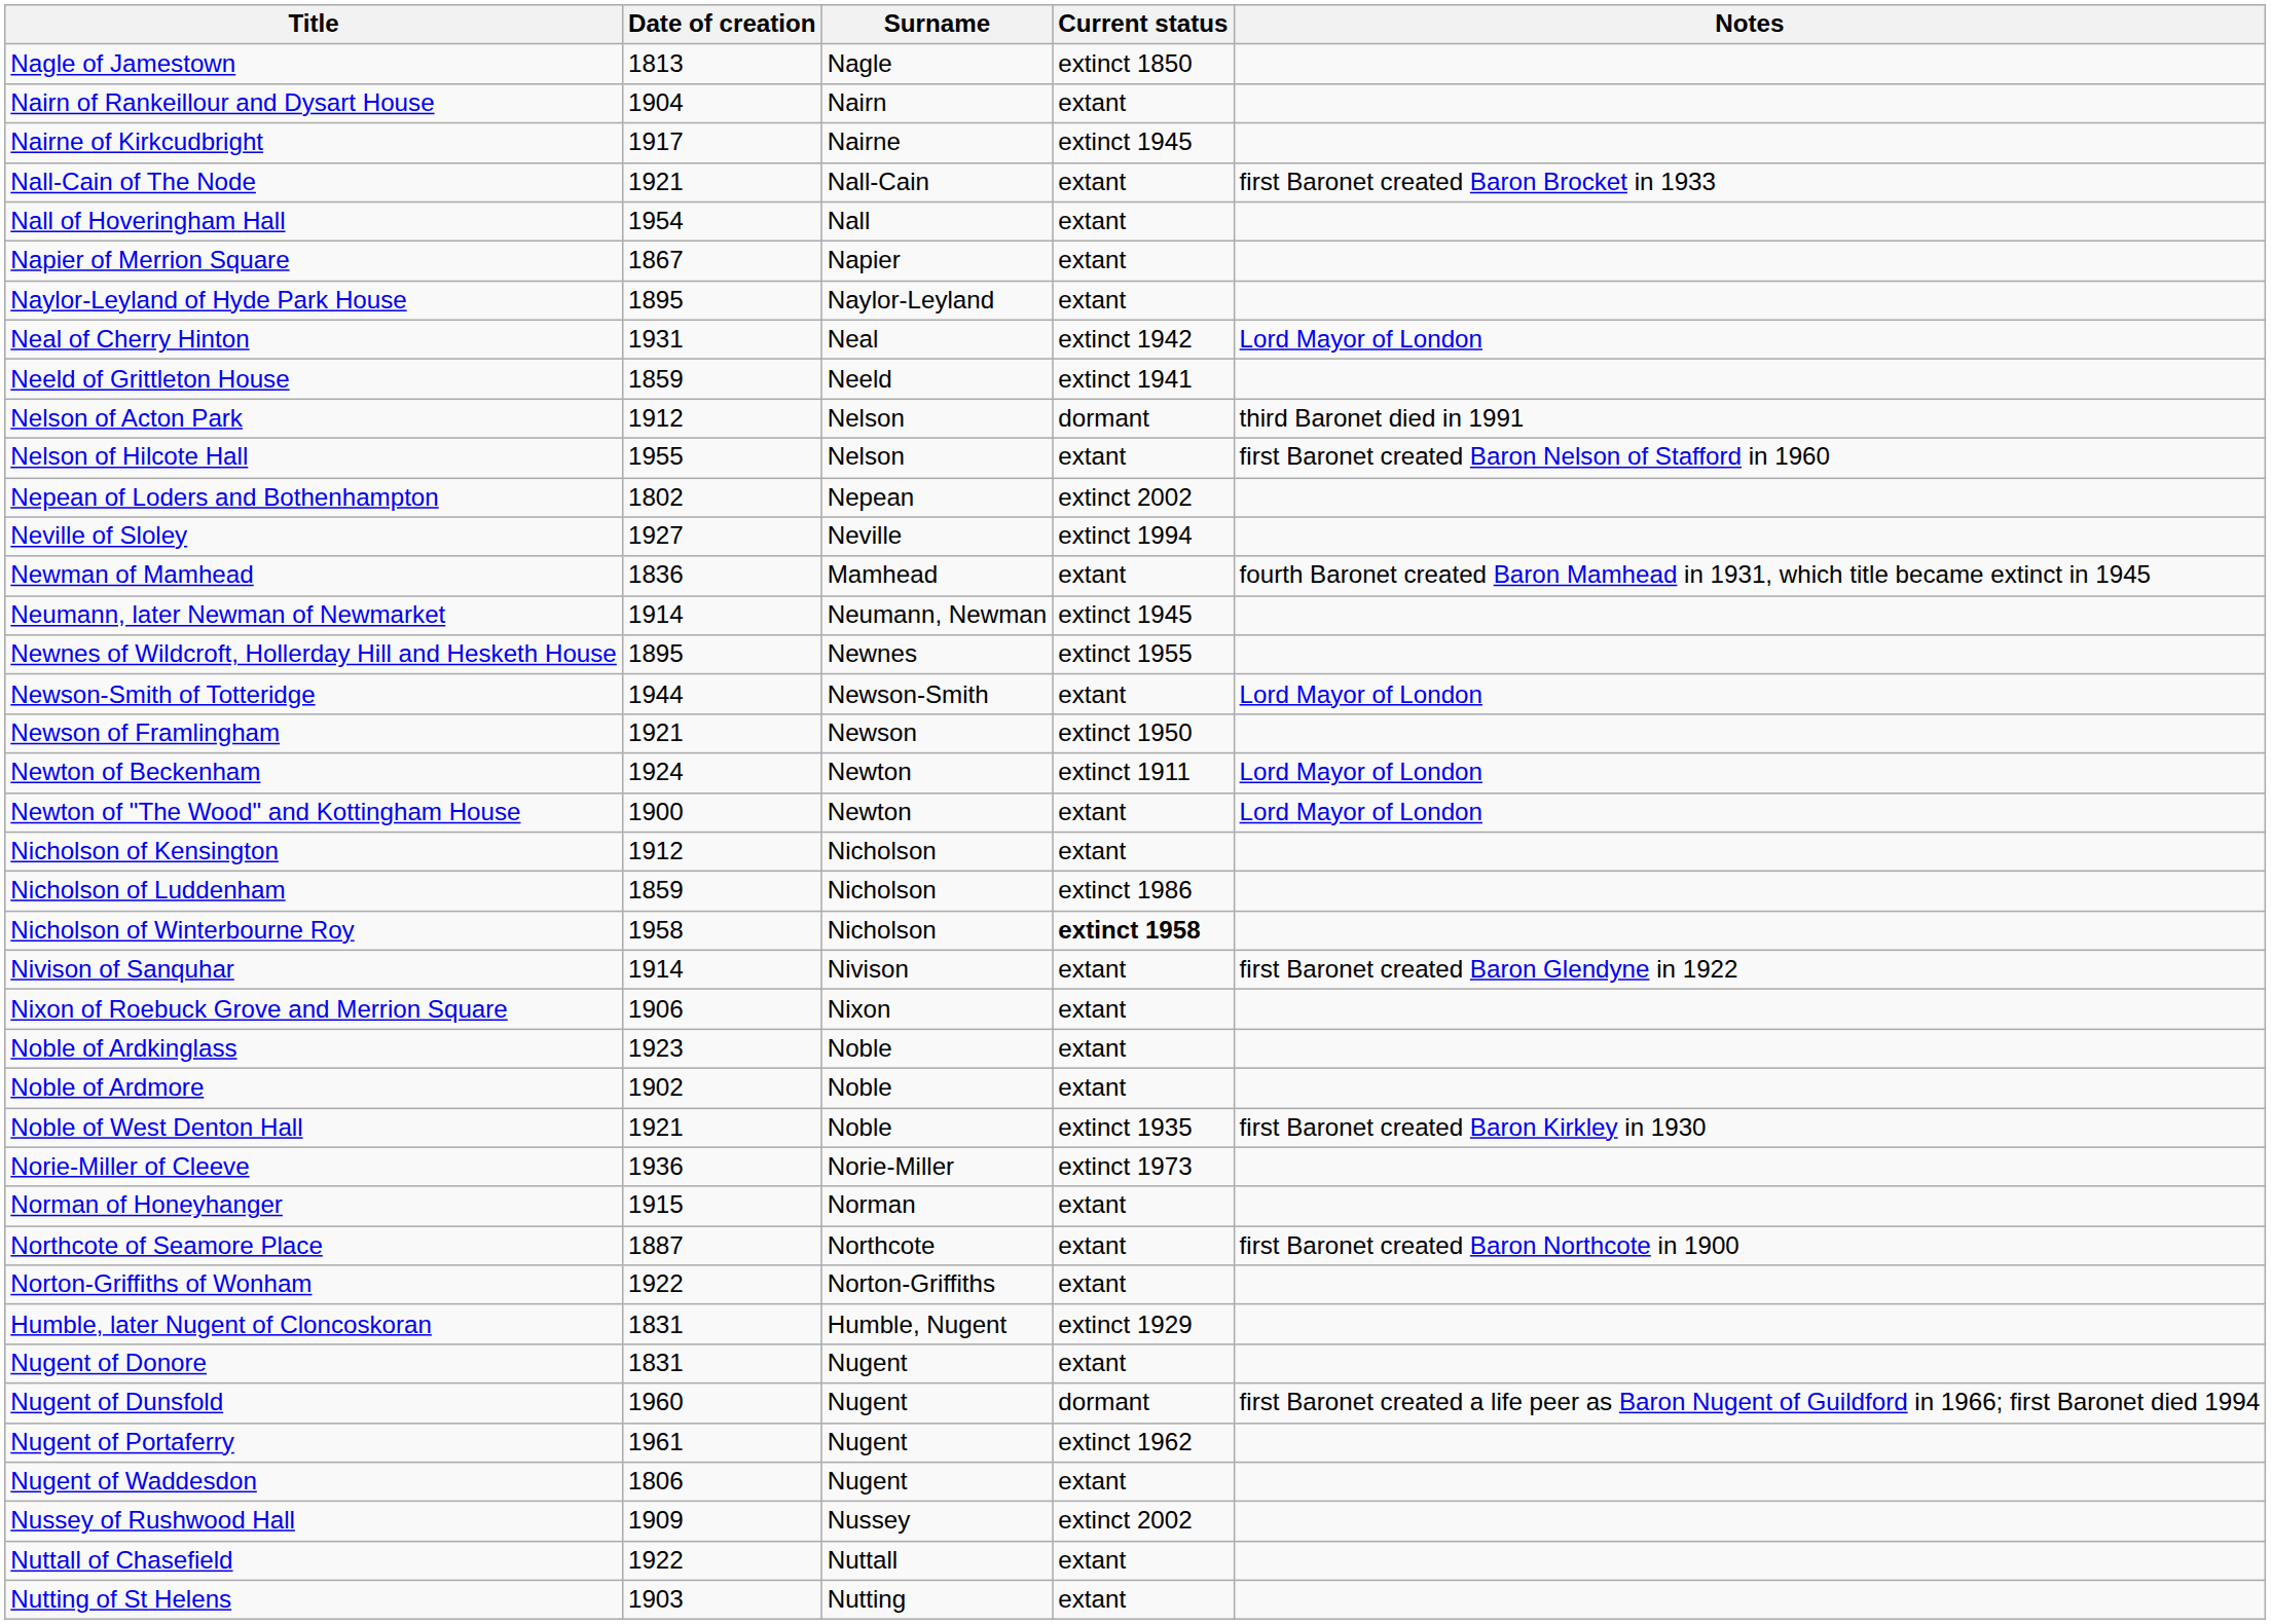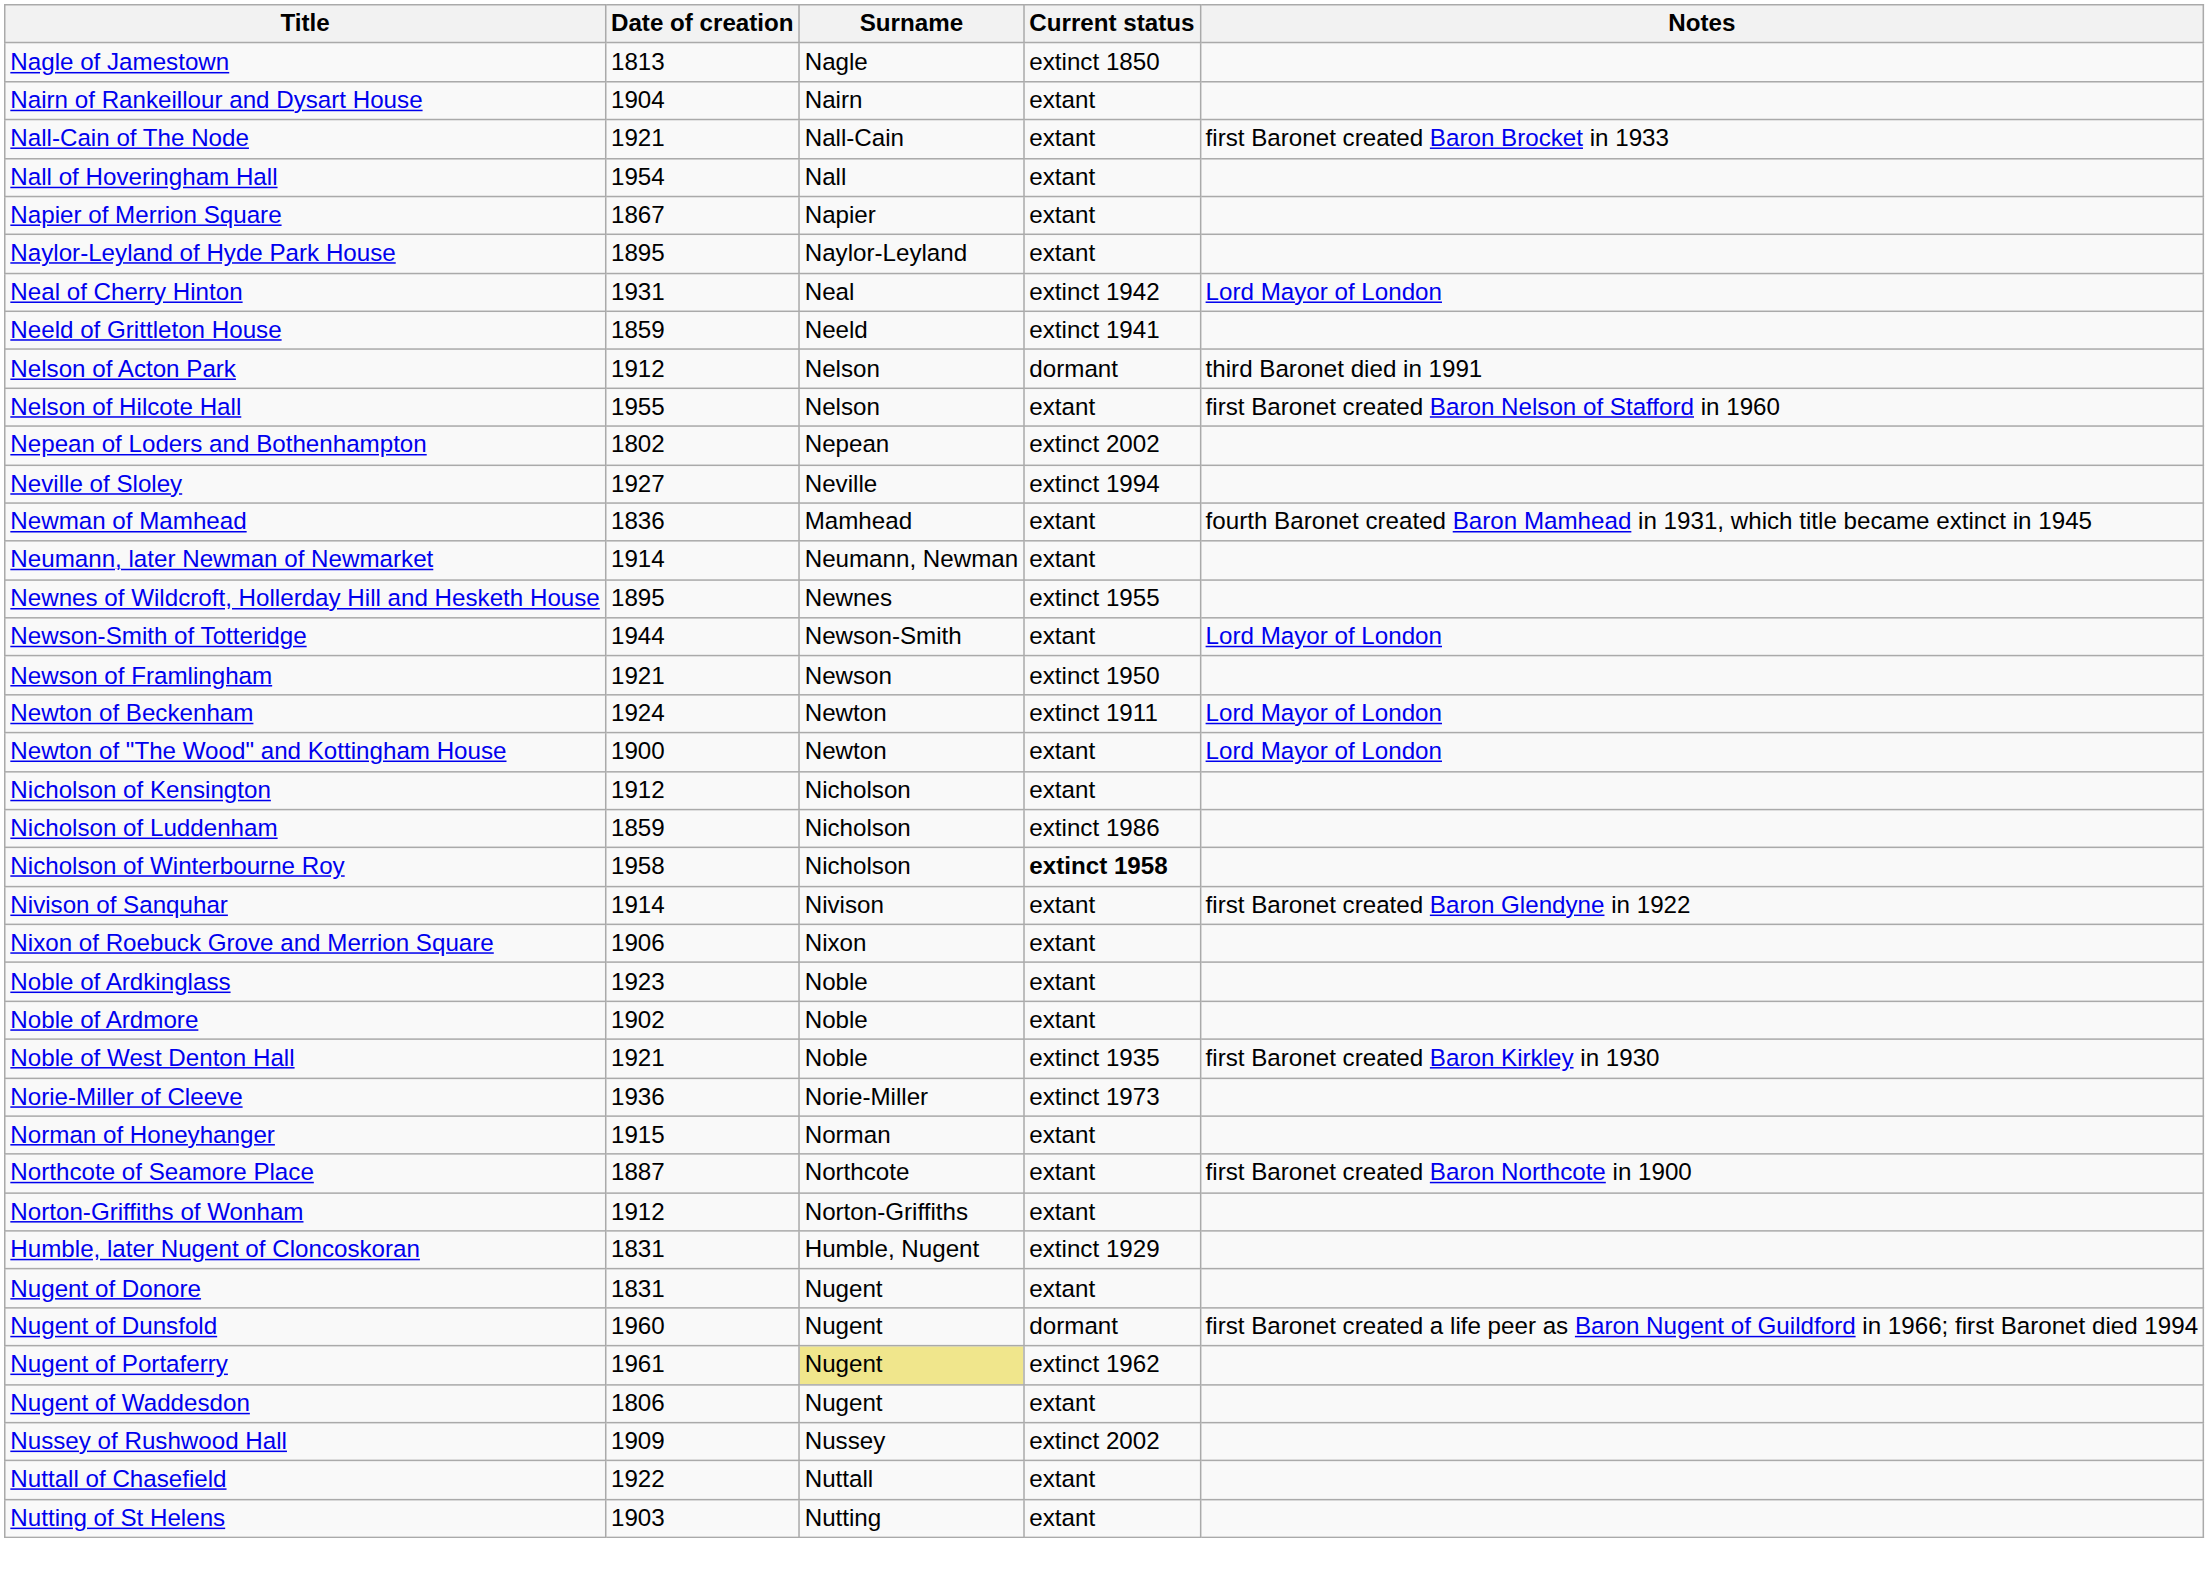- row: Nairne of Kirkcudbright | 1917 | Nairne | extinct 1945
Neumann, later Newman of Newmarket | Current status: extinct 1945 -> extant
Norton-Griffiths of Wonham | Date of creation: 1922 -> 1912
Nugent of Portaferry | Surname: no background -> khaki background
